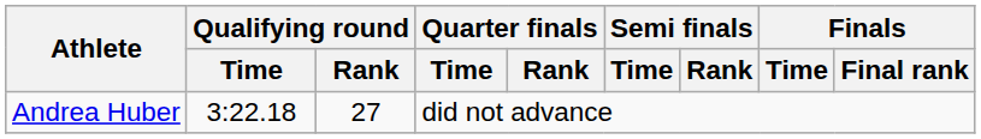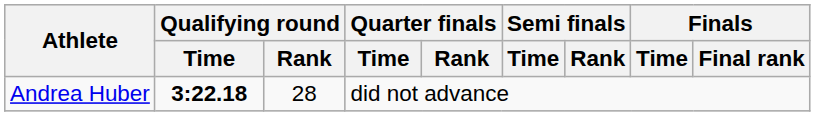Andrea Huber | Qualifying round / Time: normal -> bold
Andrea Huber | Qualifying round / Rank: 27 -> 28
